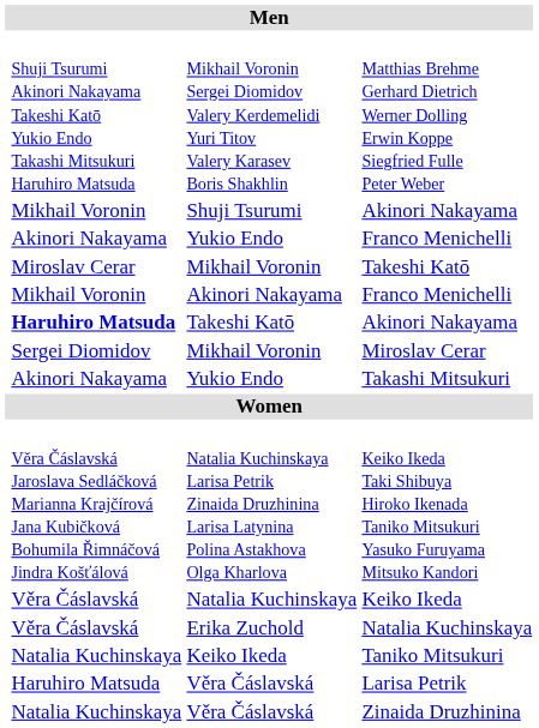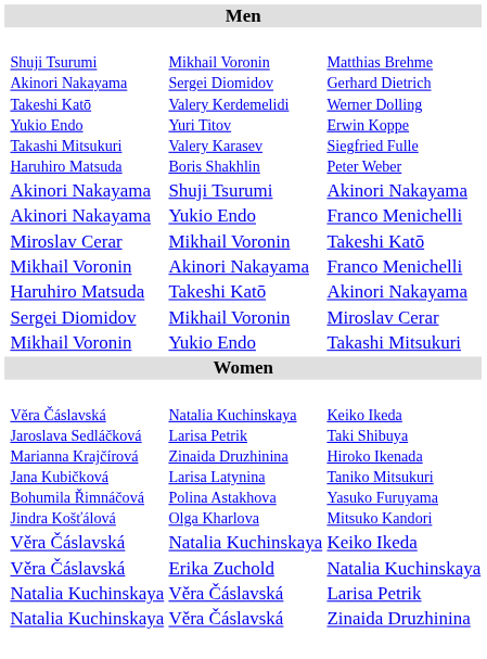Shuji Tsurumi / Akinori Nakayama | column 2: Mikhail Voronin -> Akinori Nakayama
Takeshi Katō / Akinori Nakayama | column 2: bold -> normal
Takashi Mitsukuri | column 2: Akinori Nakayama -> Mikhail Voronin
- row: Natalia Kuchinskaya | Keiko Ikeda | Taniko Mitsukuri
Larisa Petrik | column 2: Haruhiro Matsuda -> Natalia Kuchinskaya
